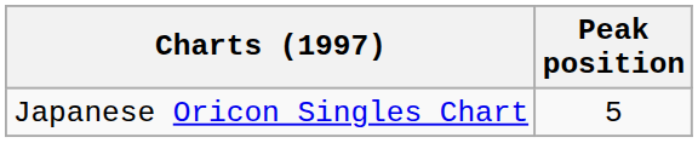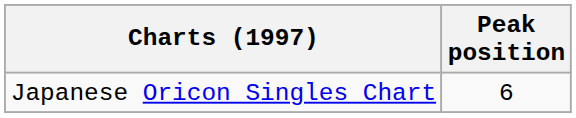Japanese Oricon Singles Chart | Peak position: 5 -> 6
